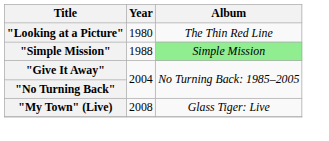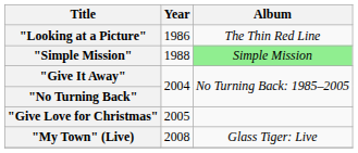"Looking at a Picture" | Year: 1980 -> 1986
+ row: "Give Love for Christmas" | 2005
